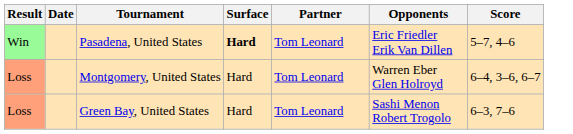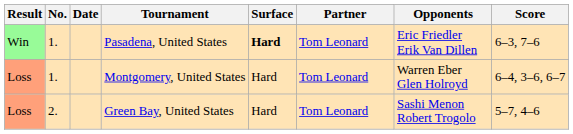+ column: No. | 1. | 1. | 2.
Pasadena, United States | Score: 5–7, 4–6 -> 6–3, 7–6
Green Bay, United States | Score: 6–3, 7–6 -> 5–7, 4–6
